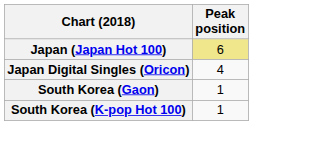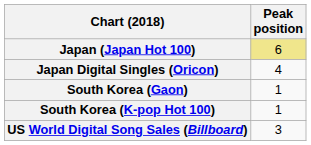+ row: US World Digital Song Sales (Billboard) | 3
